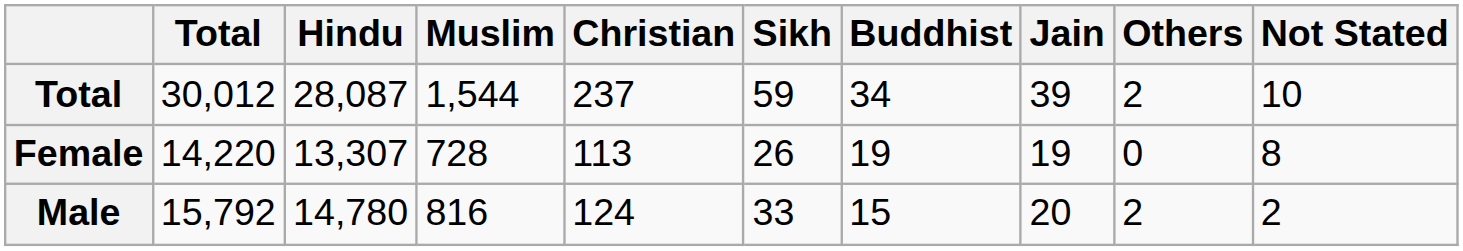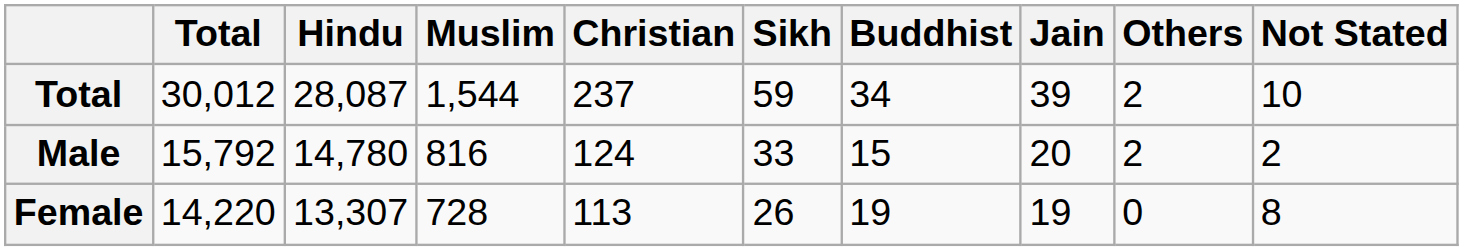rows swapped: Male <-> Female
